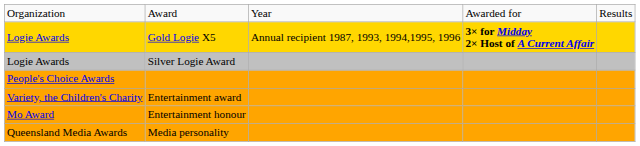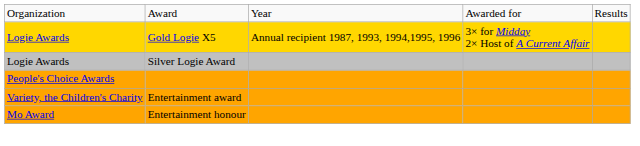Gold Logie X5 | column 4: bold -> normal
- row: Queensland Media Awards | Media personality
